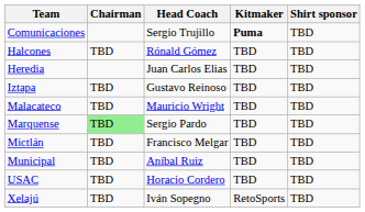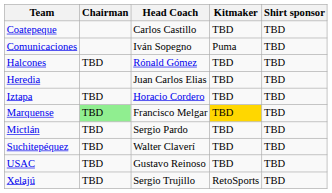+ row: Coatepeque | Carlos Castillo | TBD | TBD
Comunicaciones | Head Coach: Sergio Trujillo -> Iván Sopegno
Comunicaciones | Kitmaker: bold -> normal
Iztapa | Head Coach: Gustavo Reinoso -> Horacio Cordero
- row: Malacateco | TBD | Mauricio Wright | TBD | TBD
Marquense | Head Coach: Sergio Pardo -> Francisco Melgar
Marquense | Kitmaker: no background -> gold background
Mictlán | Head Coach: Francisco Melgar -> Sergio Pardo
- row: Municipal | TBD | Aníbal Ruiz | TBD | TBD
+ row: Suchitepéquez | TBD | Walter Claverí | TBD | TBD
USAC | Head Coach: Horacio Cordero -> Gustavo Reinoso
Xelajú | Head Coach: Iván Sopegno -> Sergio Trujillo
